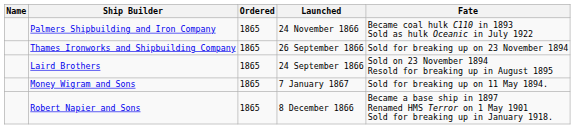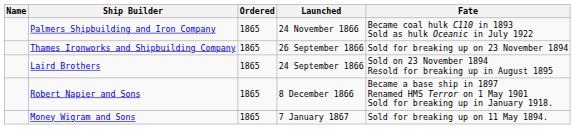rows swapped: Robert Napier and Sons <-> Money Wigram and Sons
